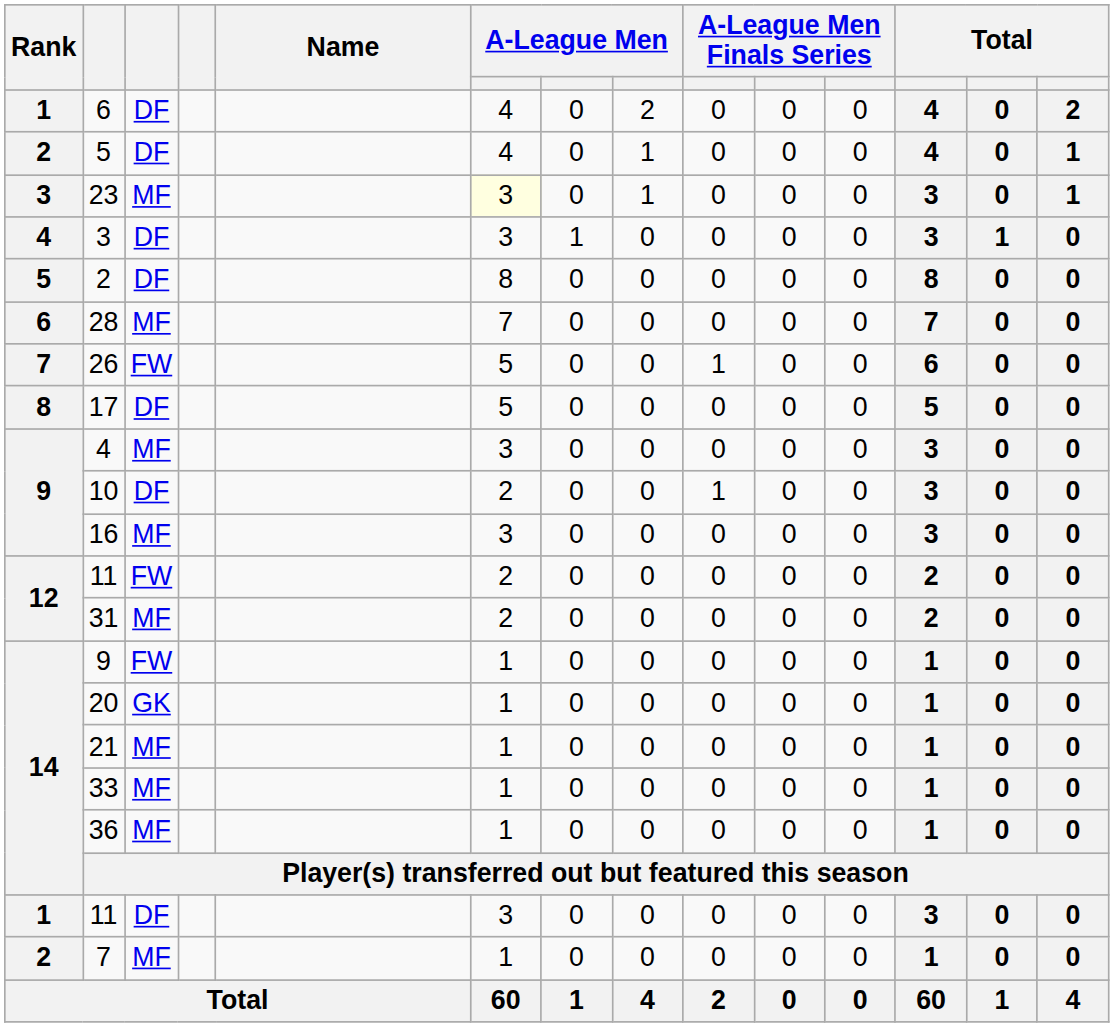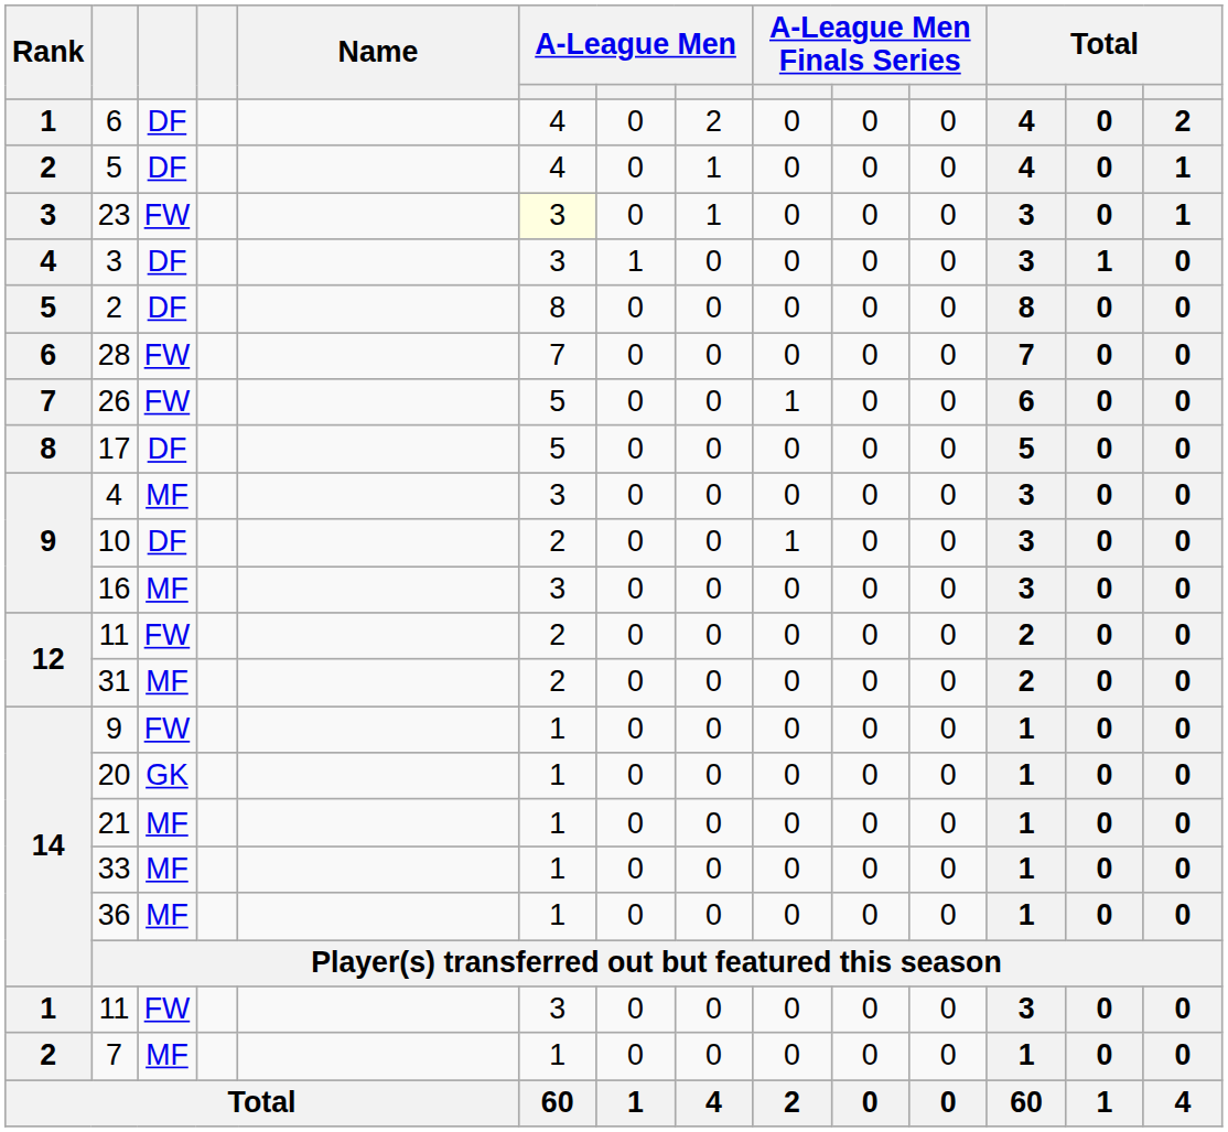23 | column 3: MF -> FW
28 | column 3: MF -> FW
1 / 11 | column 3: DF -> FW
